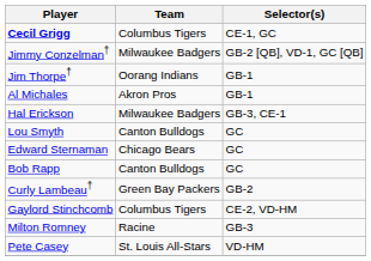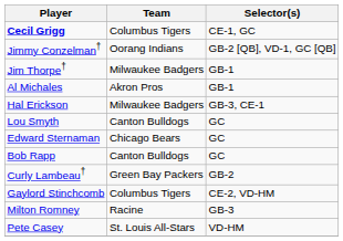Jimmy Conzelman† | Team: Milwaukee Badgers -> Oorang Indians
Jim Thorpe† | Team: Oorang Indians -> Milwaukee Badgers
